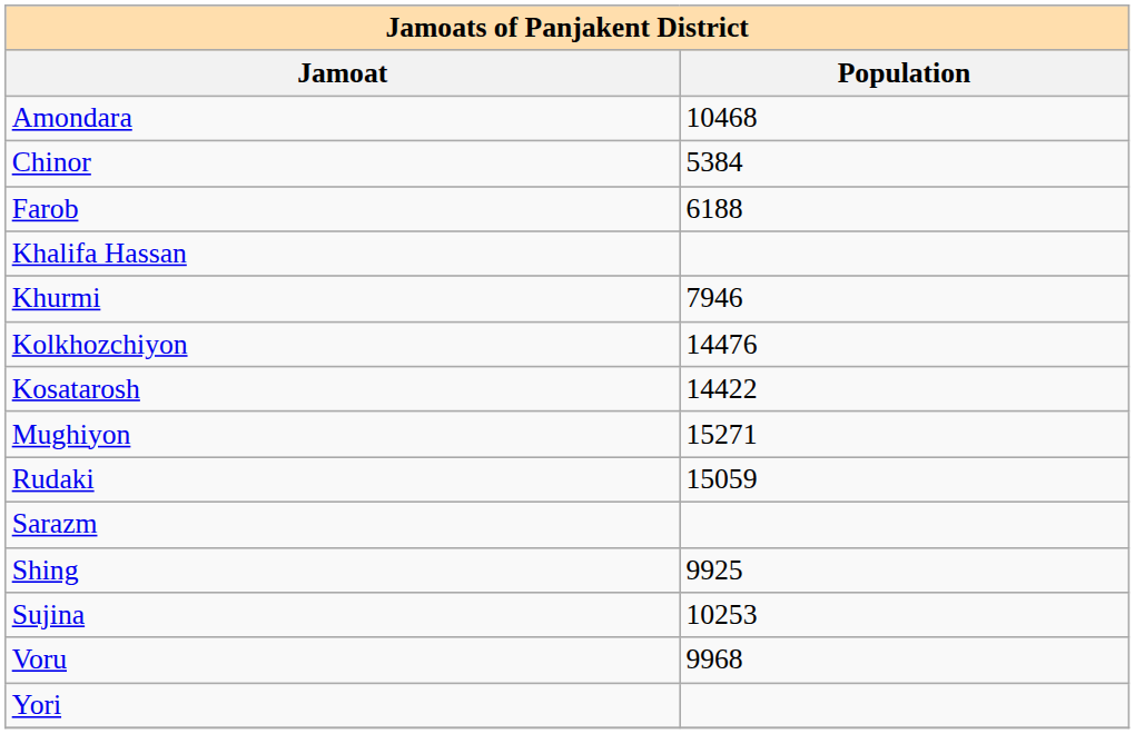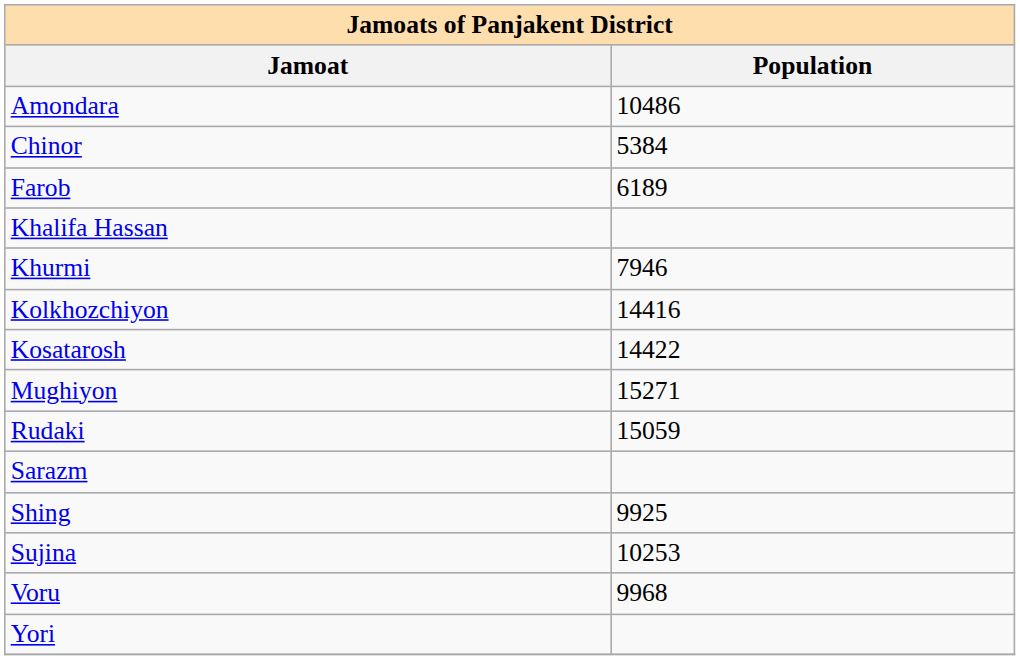Amondara | Population: 10468 -> 10486
Farob | Population: 6188 -> 6189
Kolkhozchiyon | Population: 14476 -> 14416
